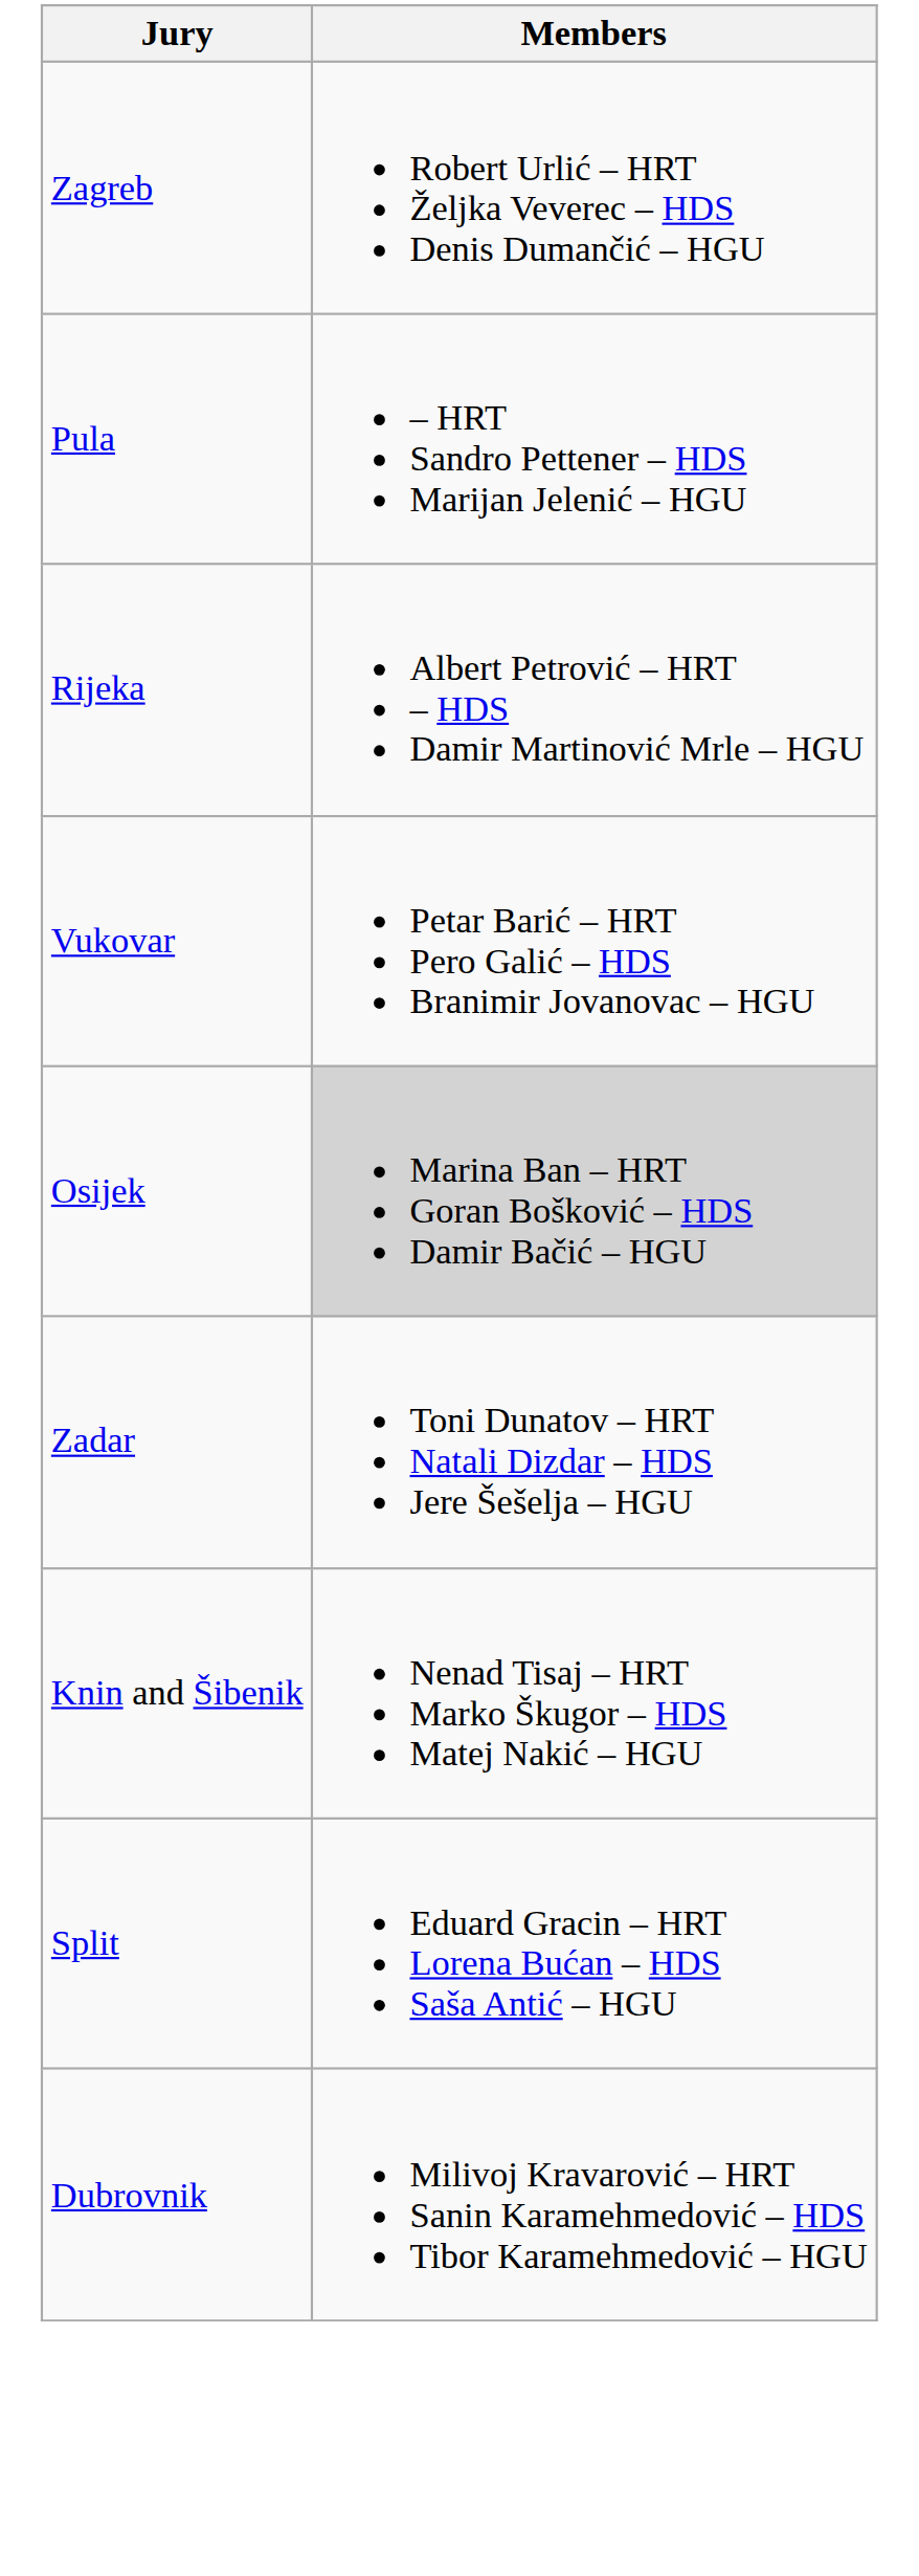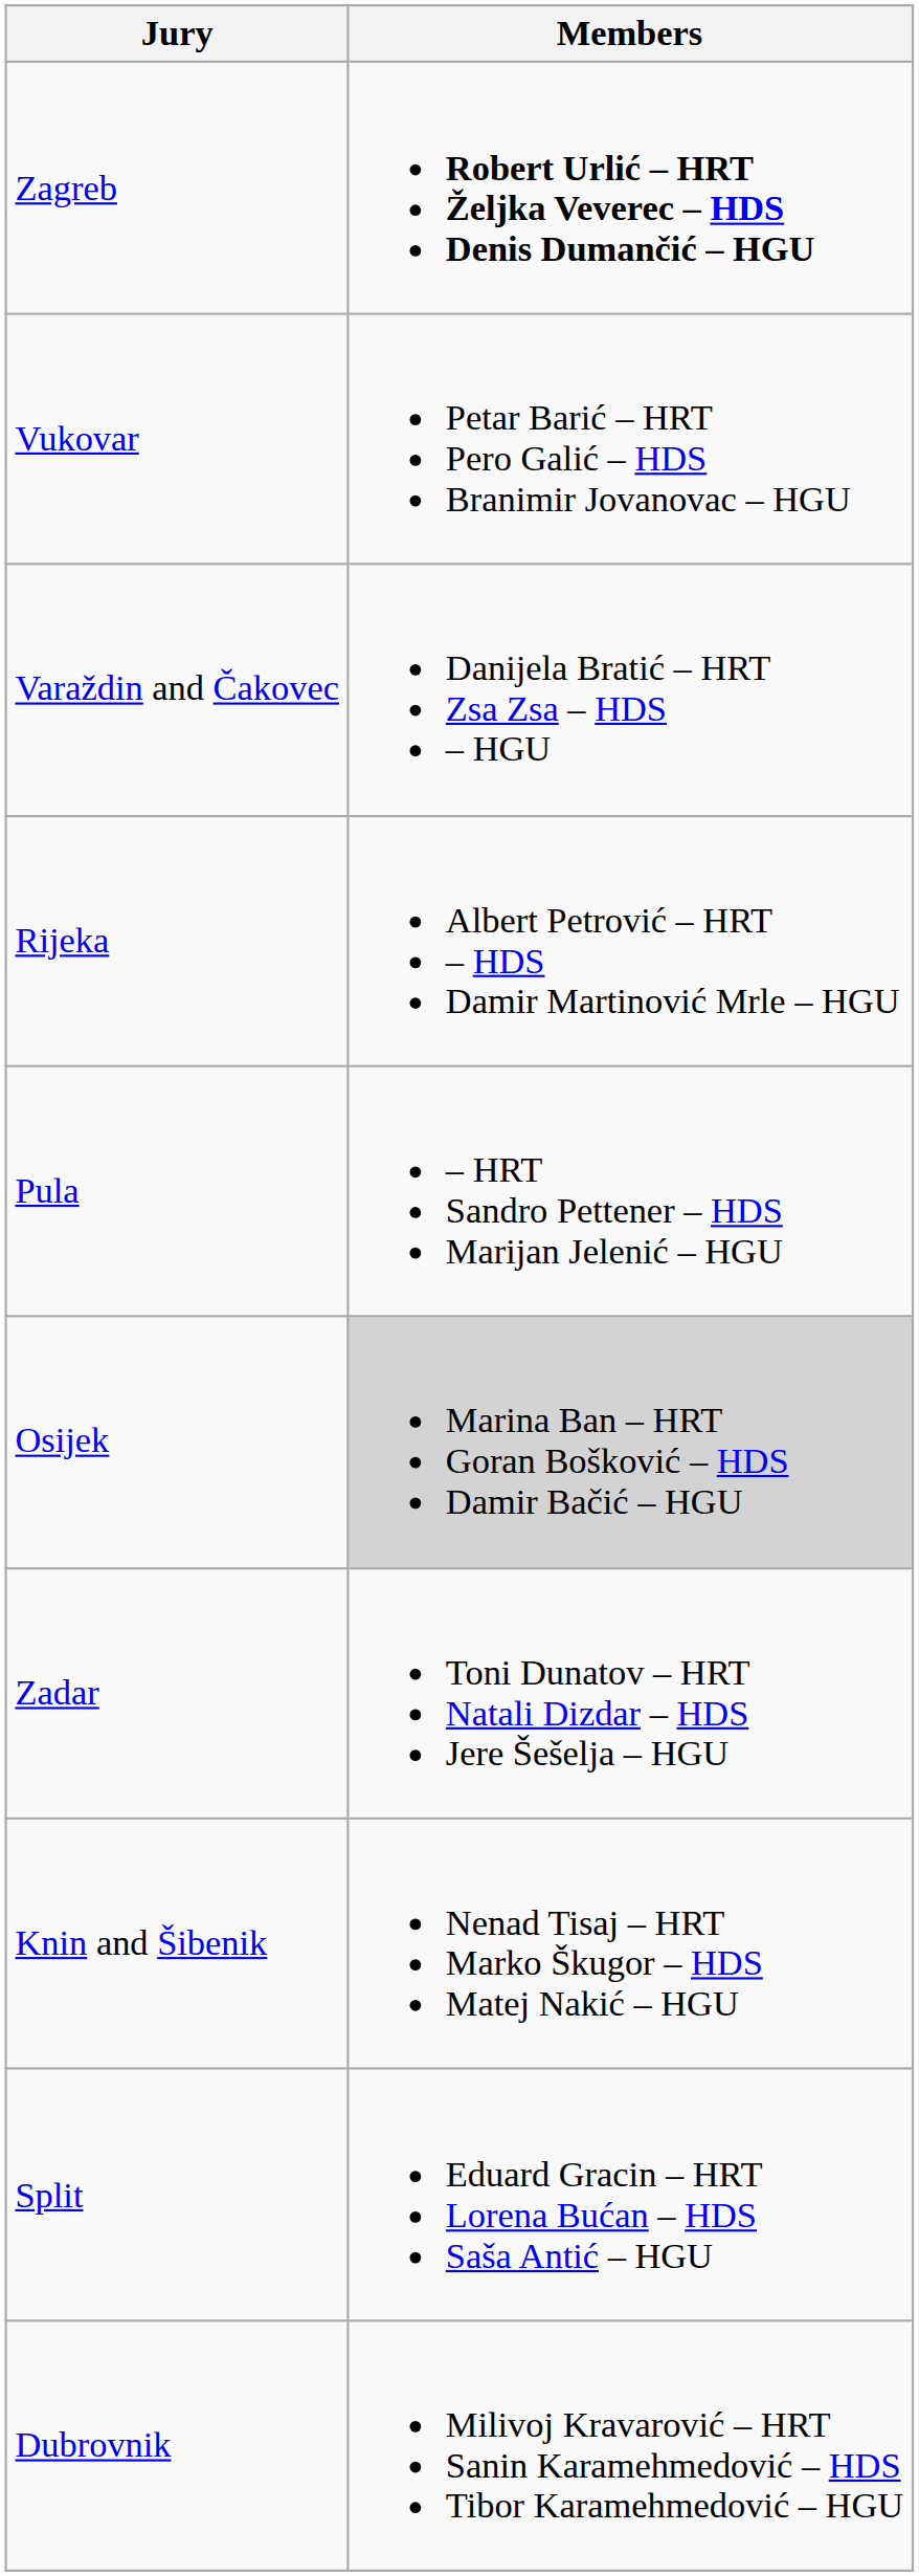Zagreb | Members: normal -> bold
rows swapped: Vukovar <-> Pula
+ row: Varaždin and Čakovec | Danijela Bratić – HRT Zsa Zsa – HDS – HGU
